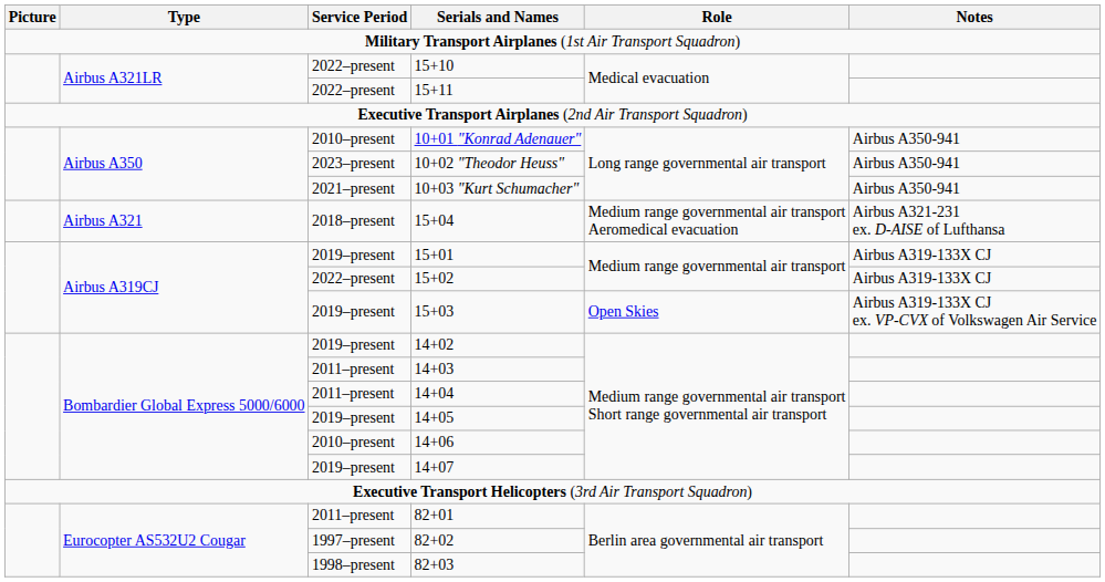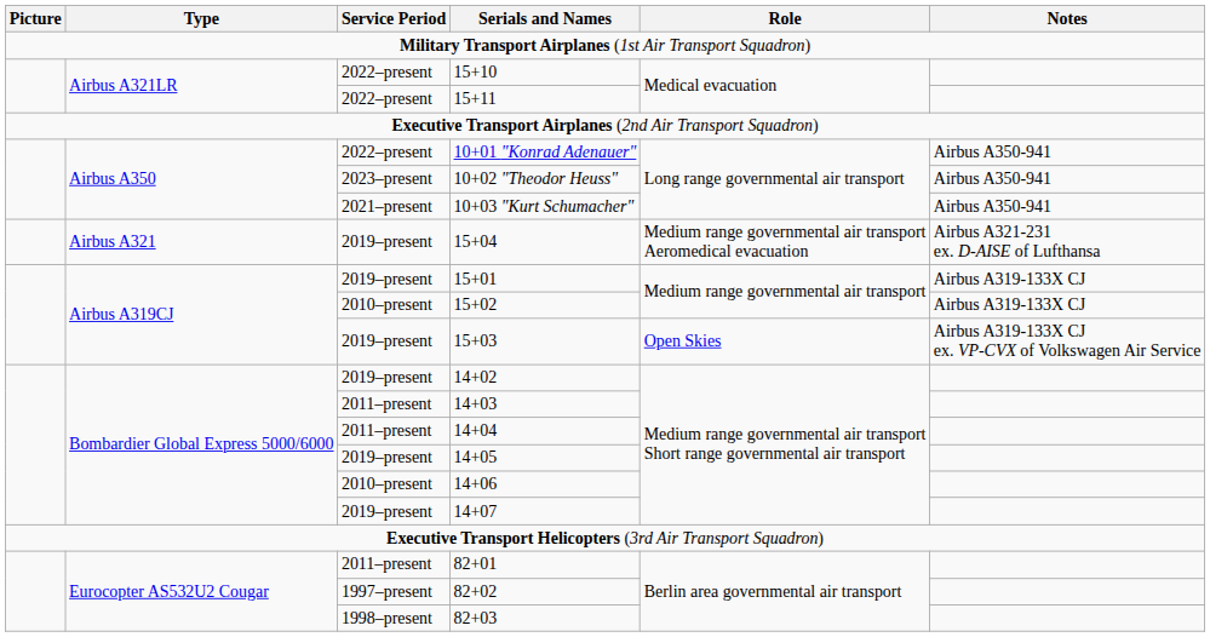10+01 "Konrad Adenauer" | Service Period: 2010–present -> 2022–present
15+04 | Service Period: 2018–present -> 2019–present
15+02 | Service Period: 2022–present -> 2010–present
